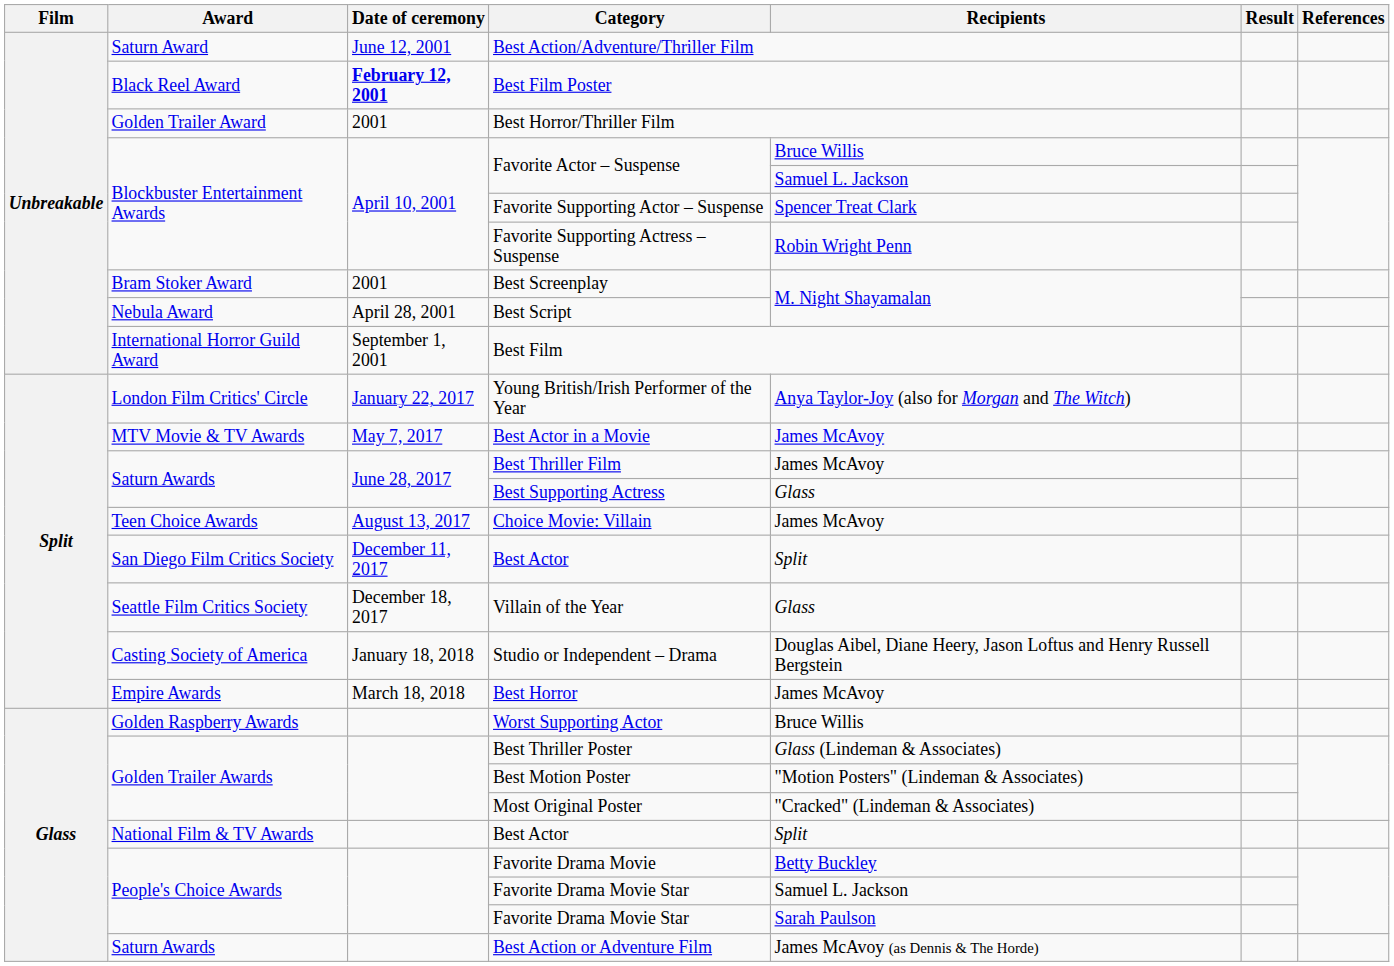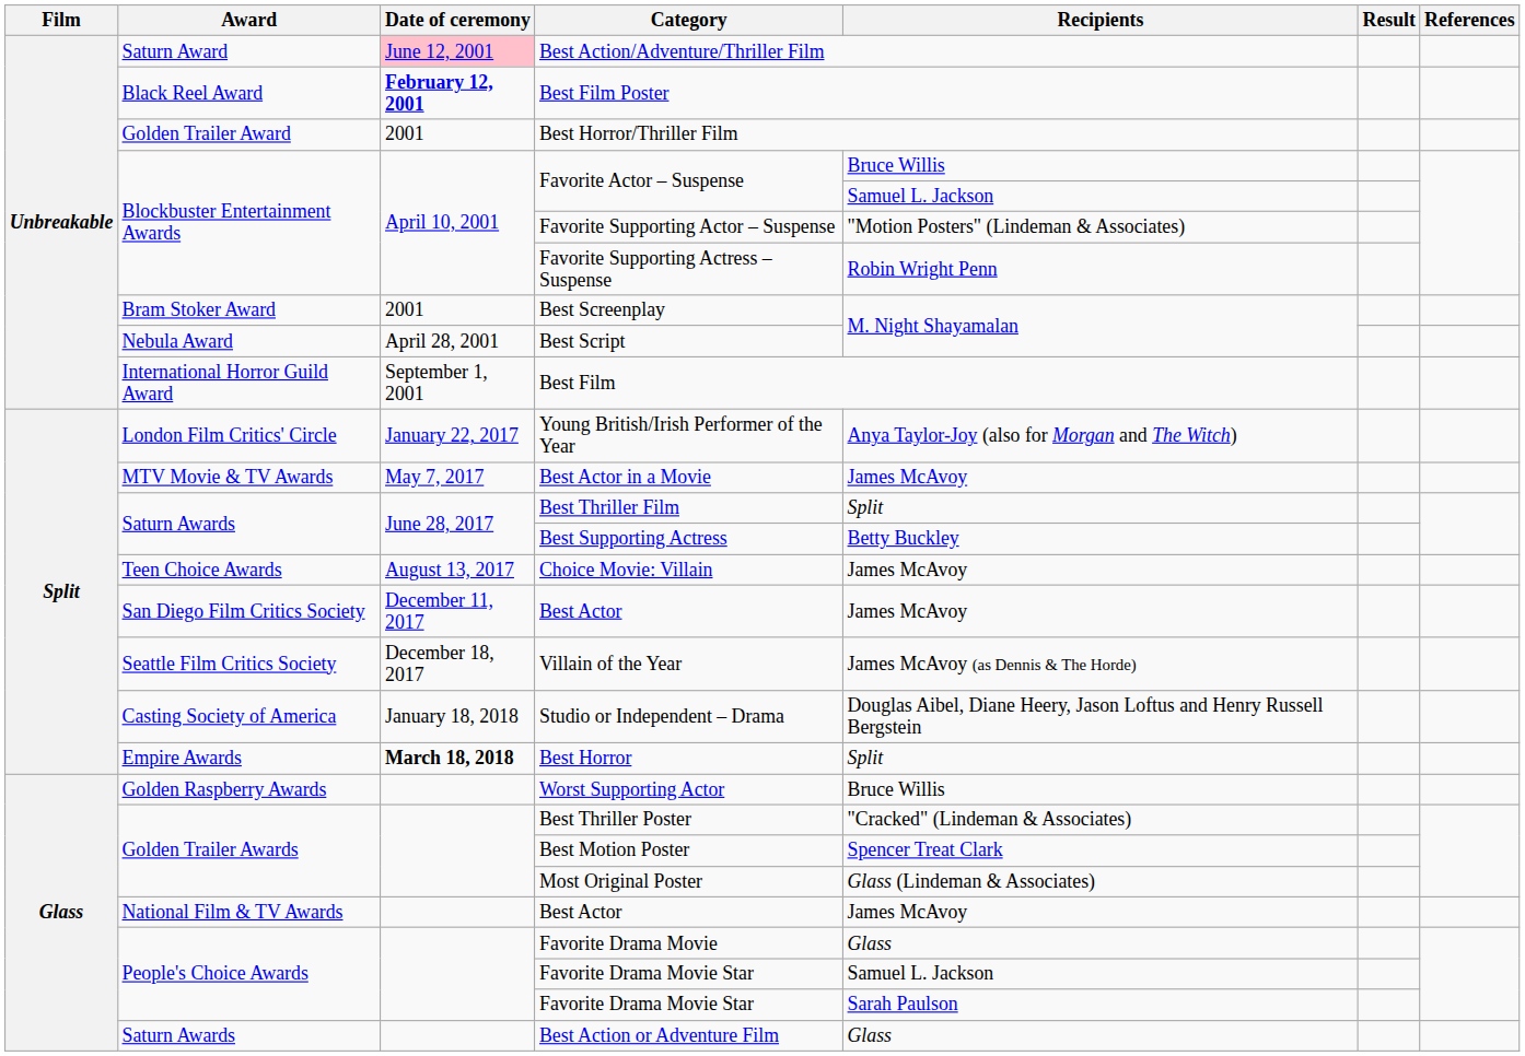Best Action/Adventure/Thriller Film | Date of ceremony: no background -> pink background
Favorite Supporting Actor – Suspense | Recipients: Spencer Treat Clark -> "Motion Posters" (Lindeman & Associates)
Best Thriller Film | Recipients: James McAvoy -> Split
Best Supporting Actress | Recipients: Glass -> Betty Buckley
San Diego Film Critics Society / Best Actor | Recipients: Split -> James McAvoy
Villain of the Year | Recipients: Glass -> James McAvoy (as Dennis & The Horde)
Best Horror | Date of ceremony: normal -> bold
Best Horror | Recipients: James McAvoy -> Split
Best Thriller Poster | Recipients: Glass (Lindeman & Associates) -> "Cracked" (Lindeman & Associates)
Best Motion Poster | Recipients: "Motion Posters" (Lindeman & Associates) -> Spencer Treat Clark
Most Original Poster | Recipients: "Cracked" (Lindeman & Associates) -> Glass (Lindeman & Associates)
National Film & TV Awards / Best Actor | Recipients: Split -> James McAvoy
Favorite Drama Movie | Recipients: Betty Buckley -> Glass
Best Action or Adventure Film | Recipients: James McAvoy (as Dennis & The Horde) -> Glass
